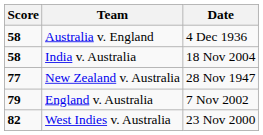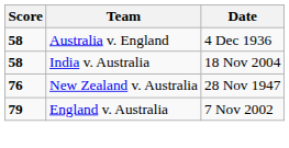New Zealand v. Australia | Score: 77 -> 76
- row: 82 | West Indies v. Australia | 23 Nov 2000
